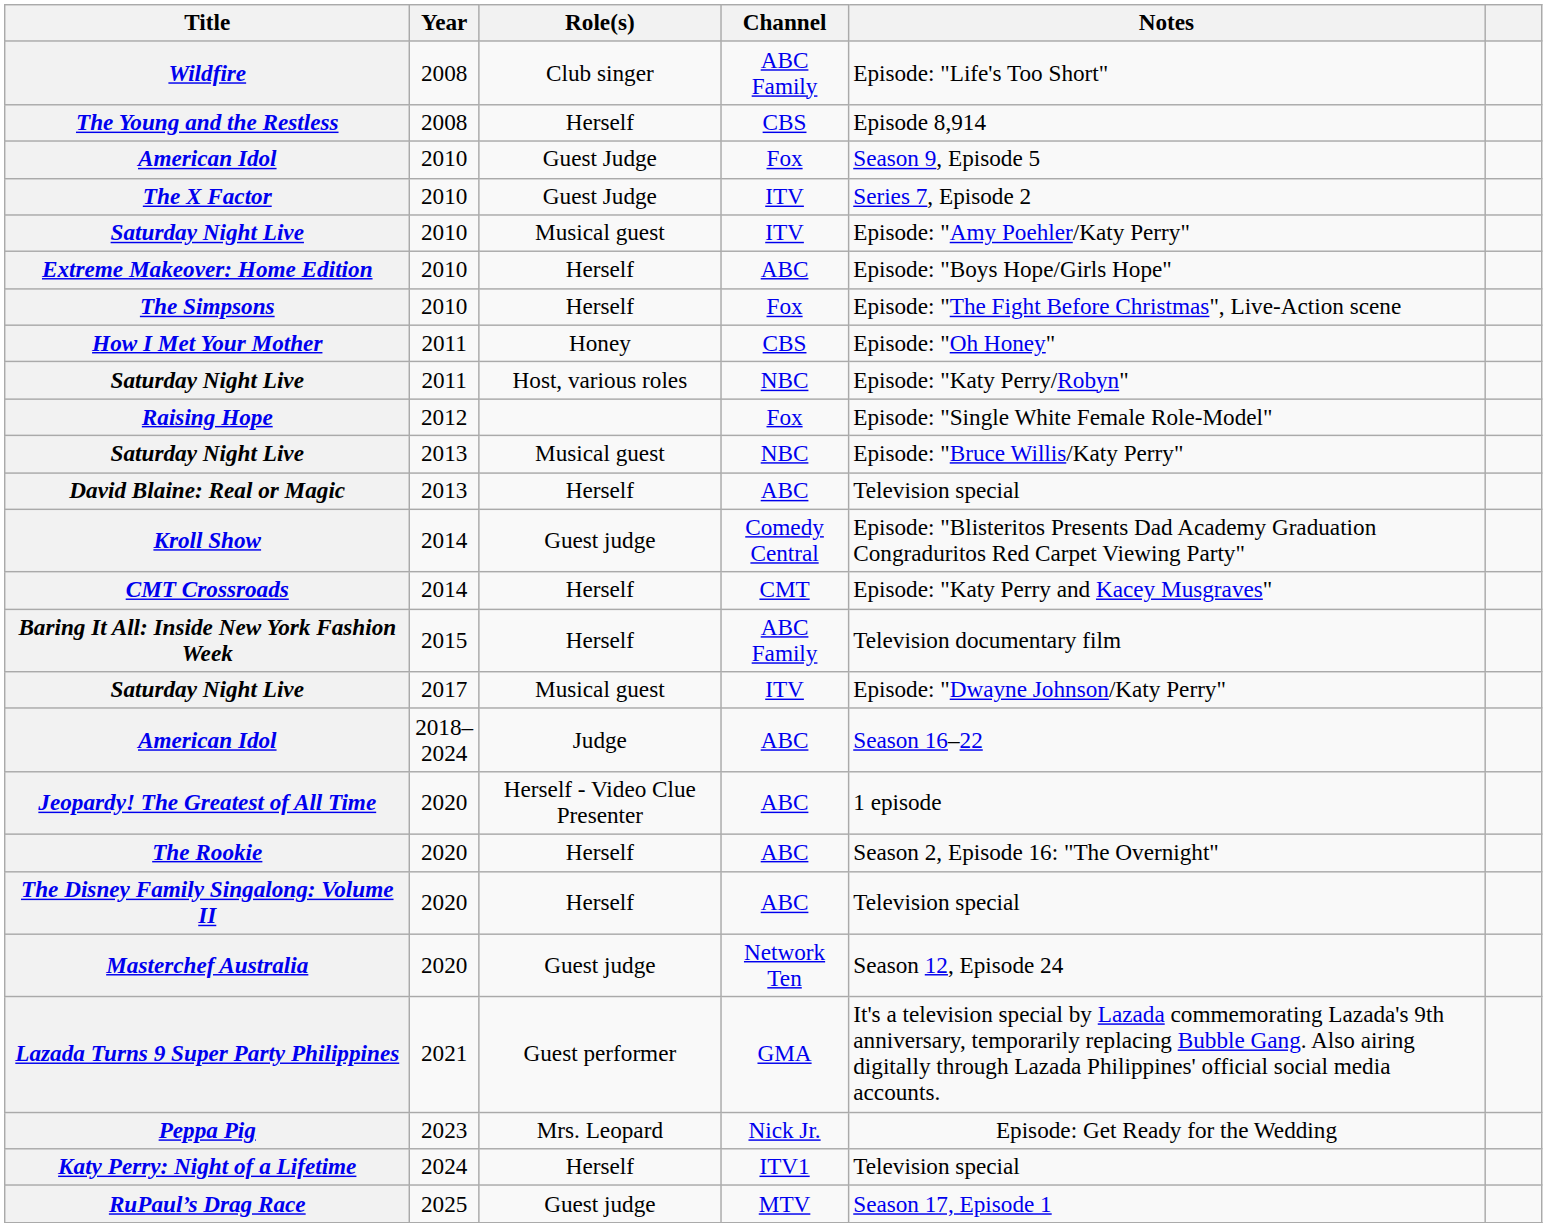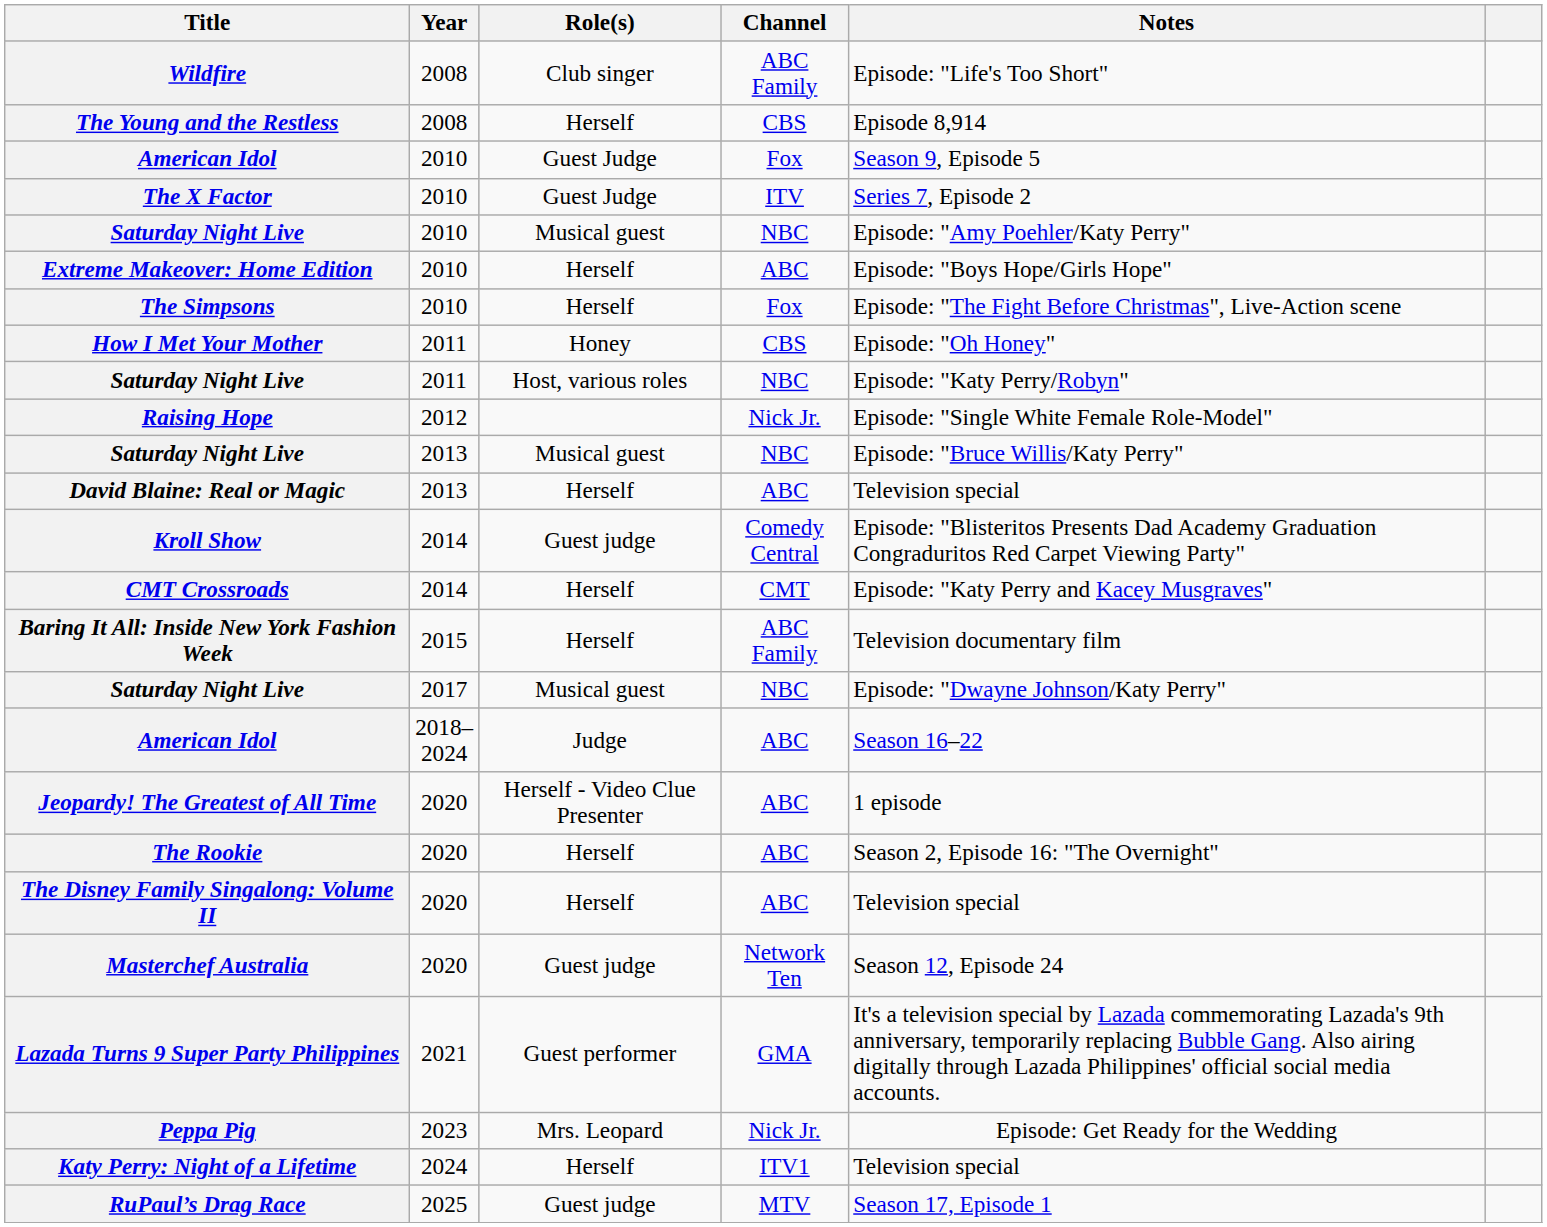Saturday Night Live / 2010 | Channel: ITV -> NBC
Raising Hope | Channel: Fox -> Nick Jr.
Saturday Night Live / 2017 | Channel: ITV -> NBC
